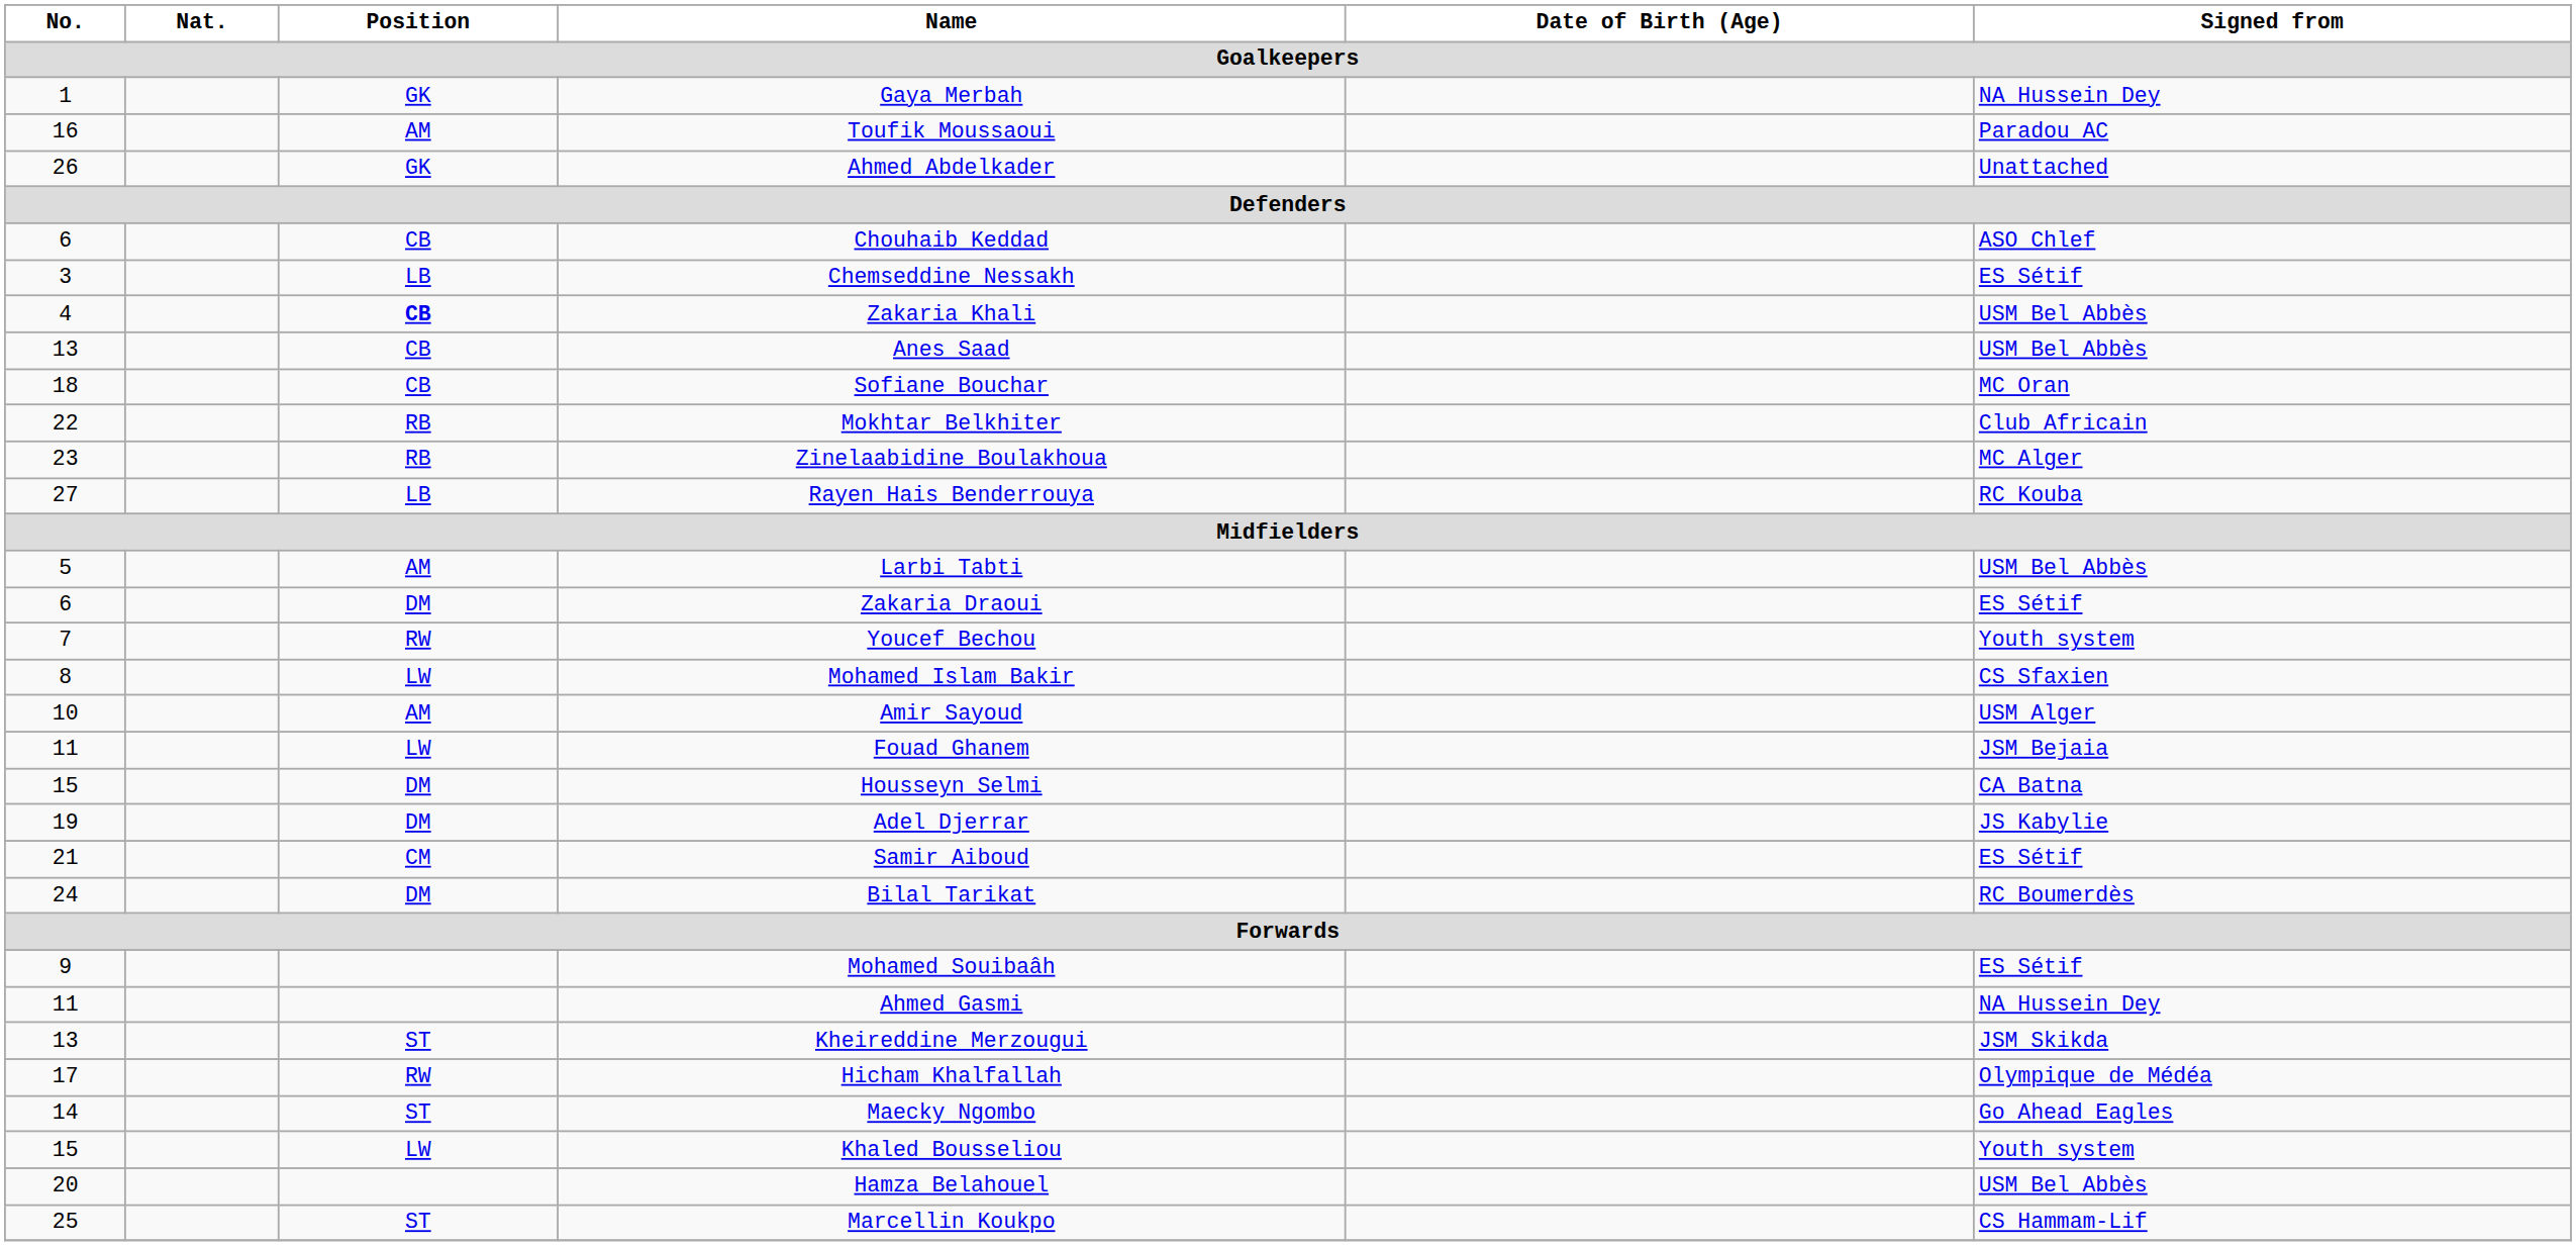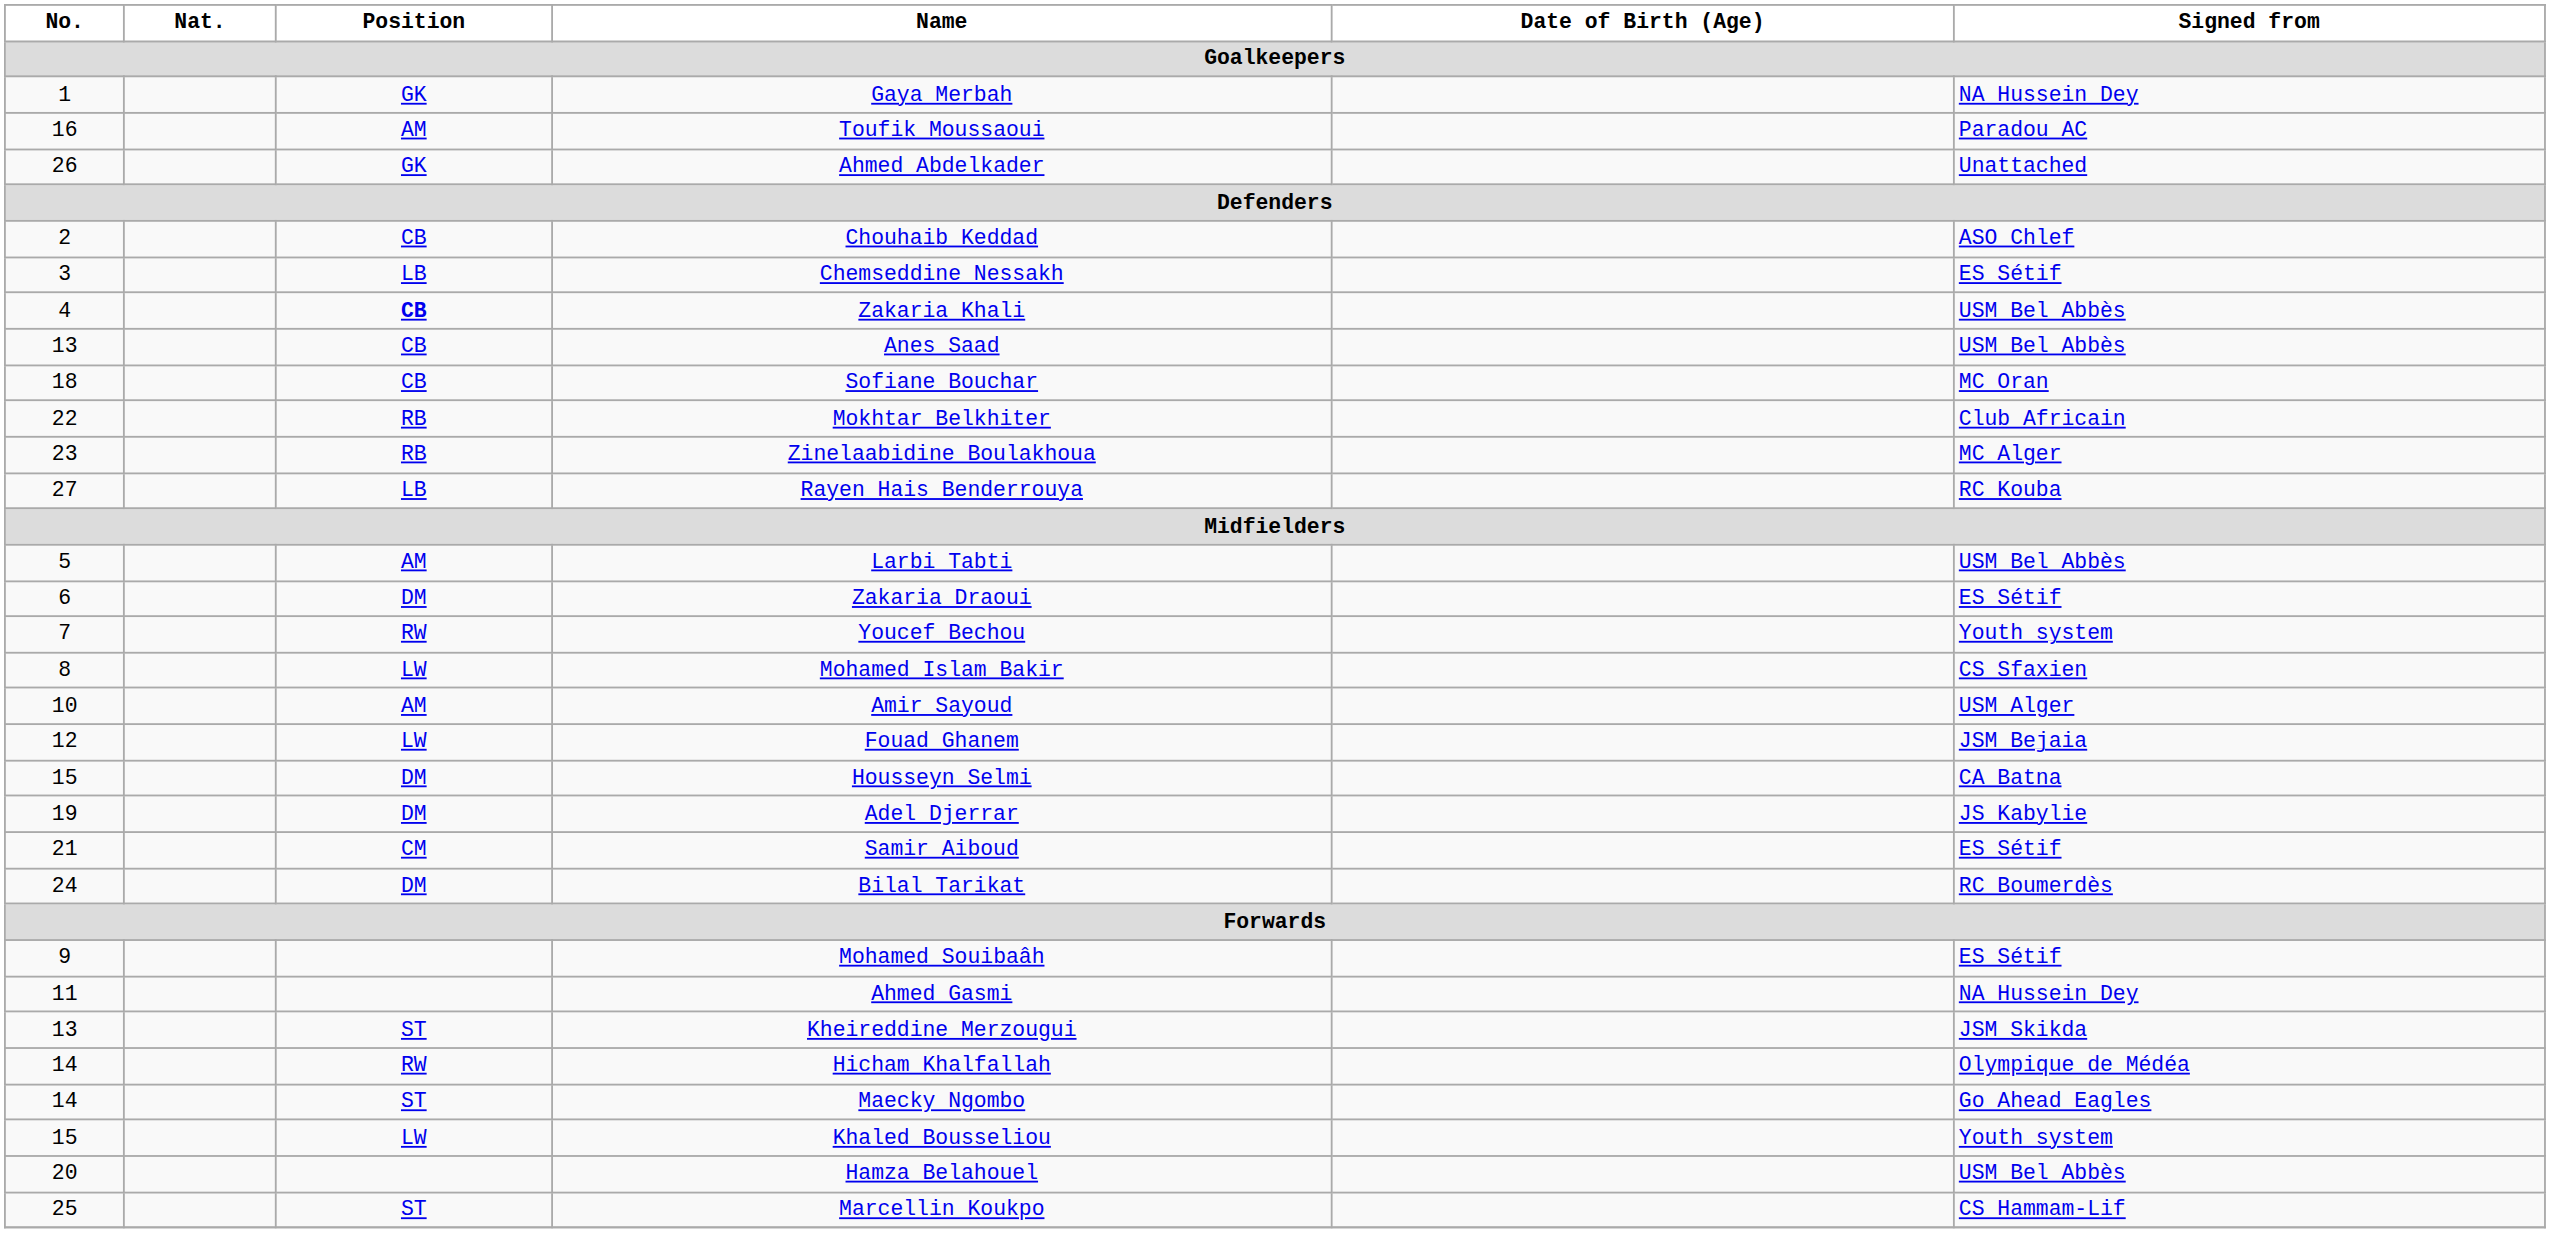Chouhaib Keddad | No.: 6 -> 2
Fouad Ghanem | No.: 11 -> 12
Hicham Khalfallah | No.: 17 -> 14
